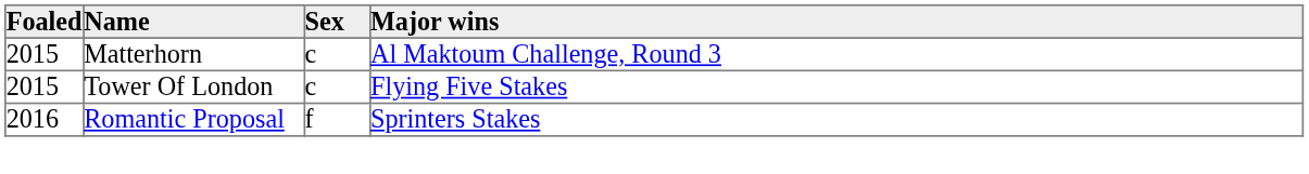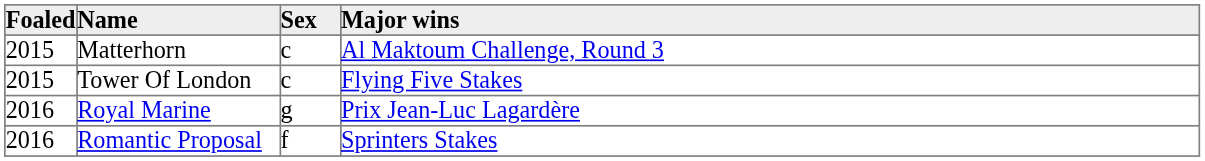+ row: 2016 | Royal Marine | g | Prix Jean-Luc Lagardère
